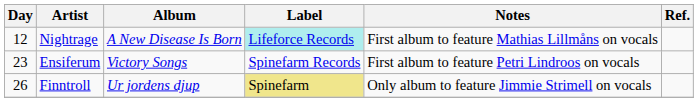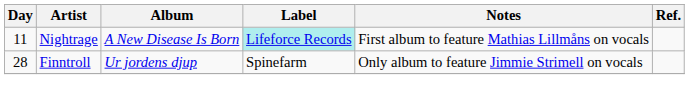Nightrage | Day: 12 -> 11
- row: 23 | Ensiferum | Victory Songs | Spinefarm Records | First album to feature Petri Lindroos on vocals
Finntroll | Day: 26 -> 28
Finntroll | Label: khaki background -> no background
